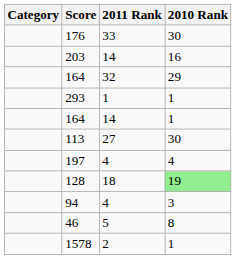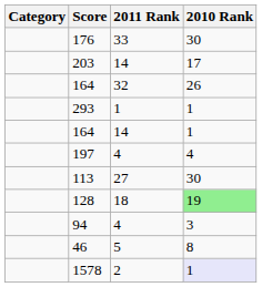203 | 2010 Rank: 16 -> 17
164 / 32 | 2010 Rank: 29 -> 26
rows swapped: 113 <-> 197
1578 | 2010 Rank: no background -> lavender background
